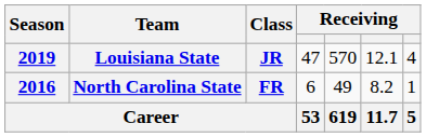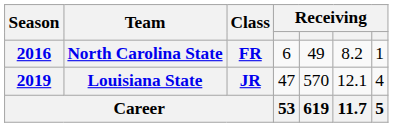rows swapped: North Carolina State <-> Louisiana State
